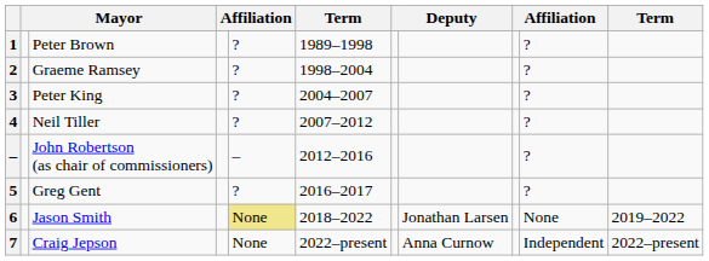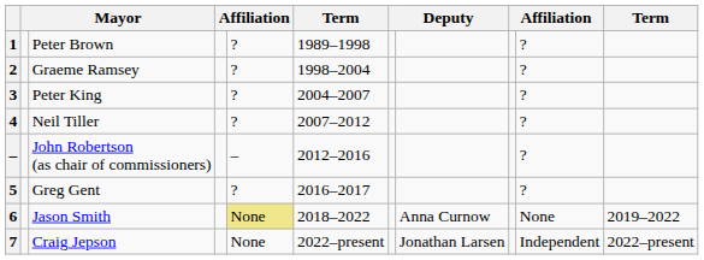Jason Smith | column 8: Jonathan Larsen -> Anna Curnow
Craig Jepson | column 8: Anna Curnow -> Jonathan Larsen
